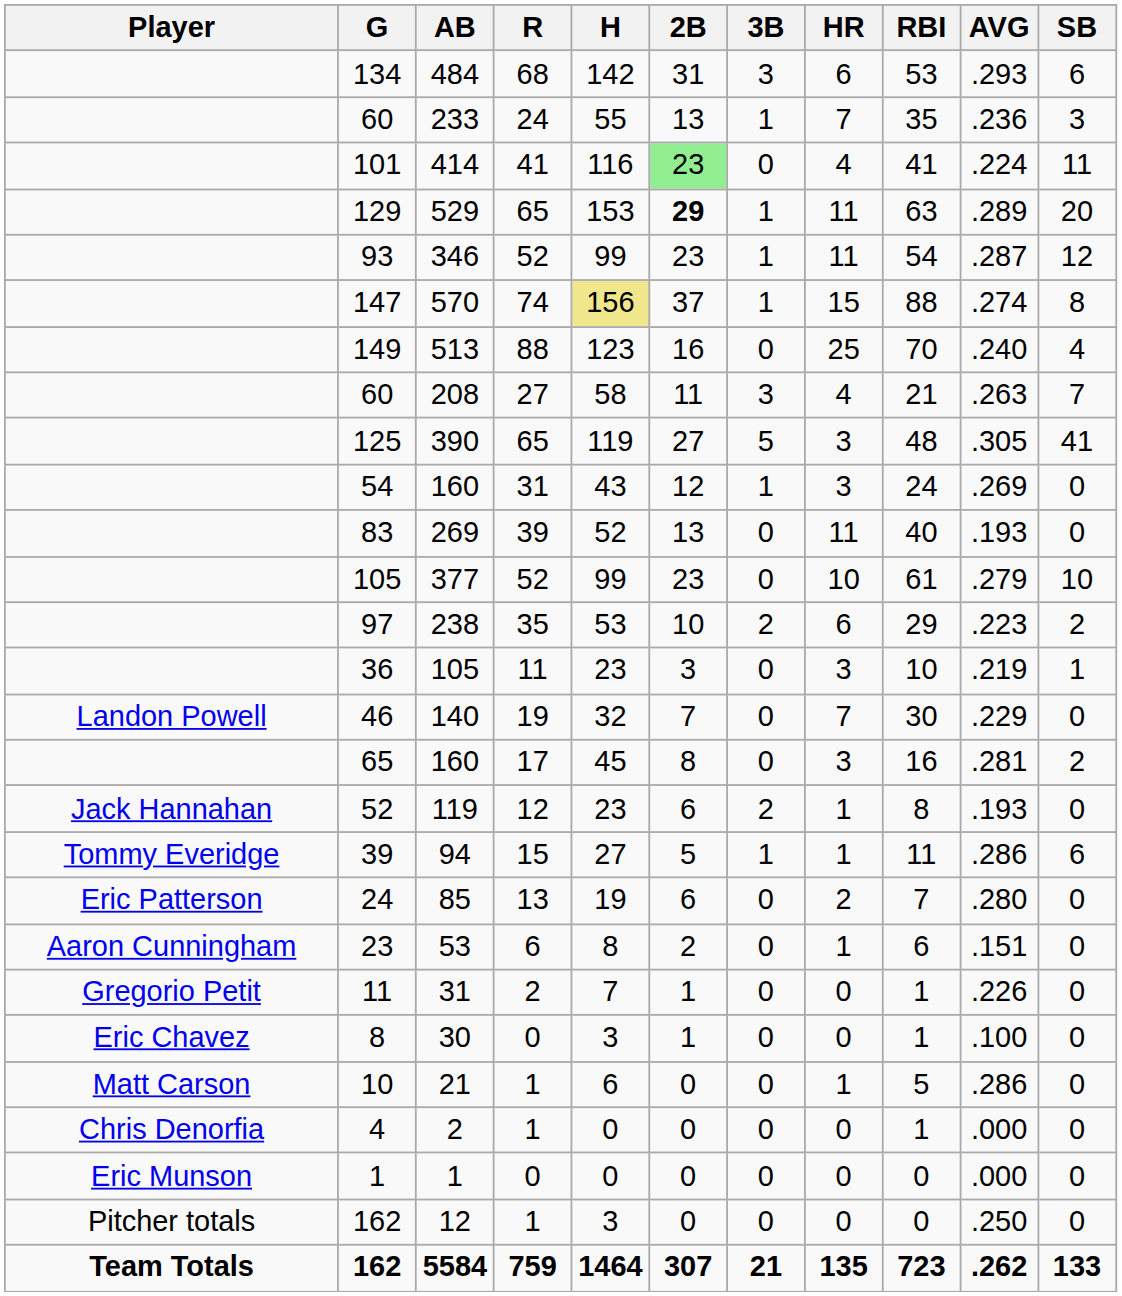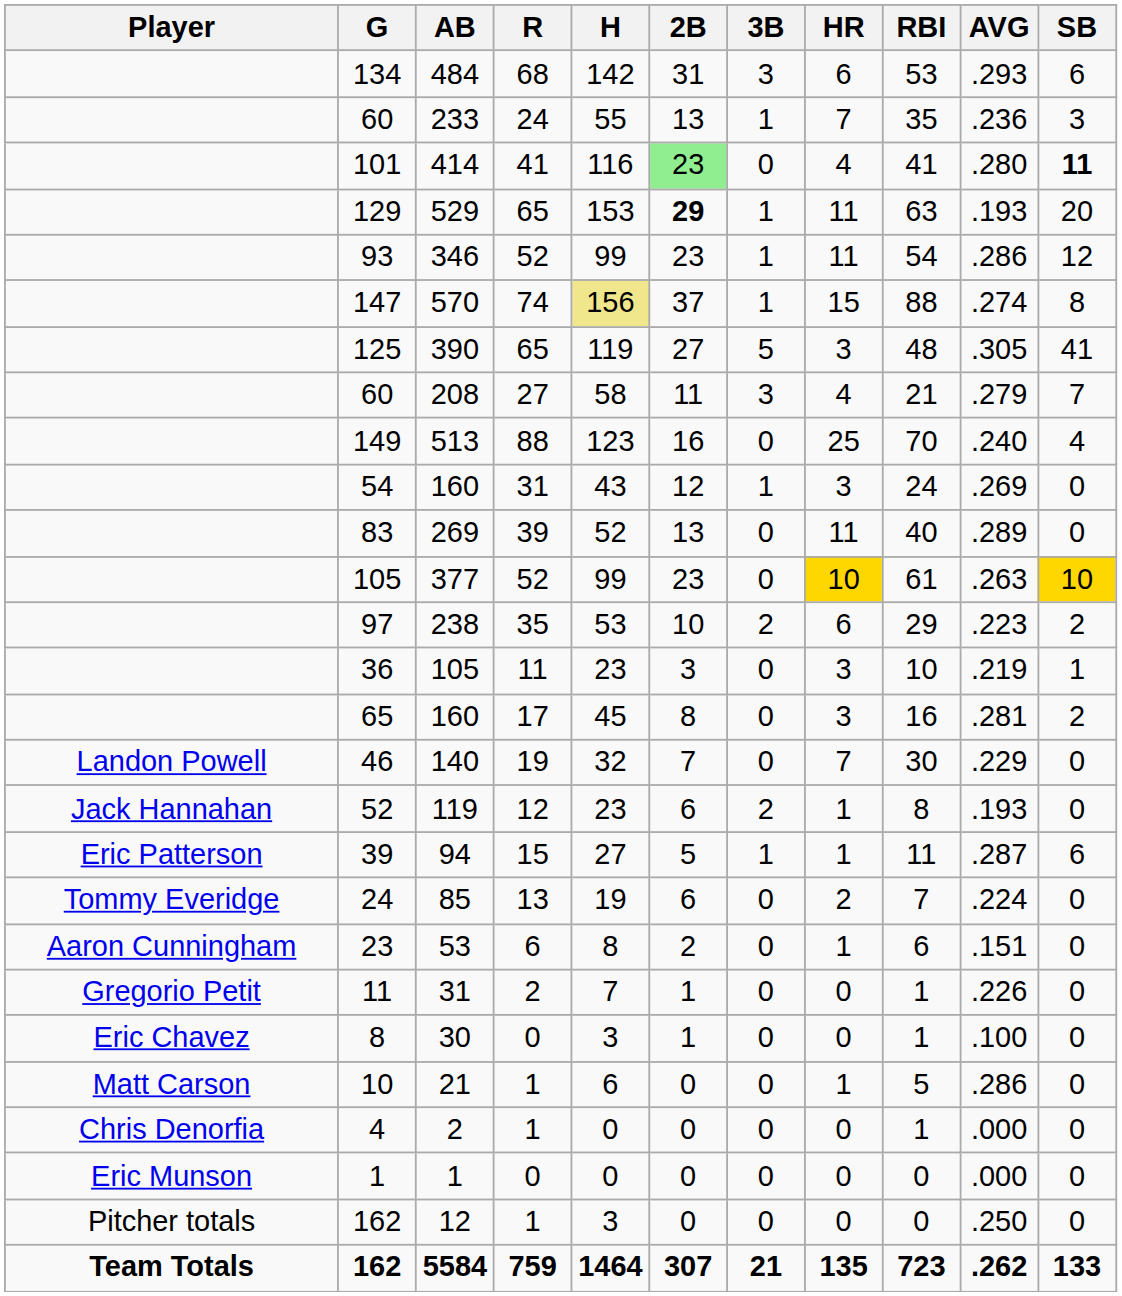414 | AVG: .224 -> .280
414 | SB: normal -> bold
529 | AVG: .289 -> .193
346 | AVG: .287 -> .286
rows swapped: 390 <-> 513
208 | AVG: .263 -> .279
269 | AVG: .193 -> .289
377 | HR: no background -> gold background
377 | AVG: .279 -> .263
377 | SB: no background -> gold background
rows swapped: 65 / 160 <-> 140
94 | Player: Tommy Everidge -> Eric Patterson
94 | AVG: .286 -> .287
85 | Player: Eric Patterson -> Tommy Everidge
85 | AVG: .280 -> .224
